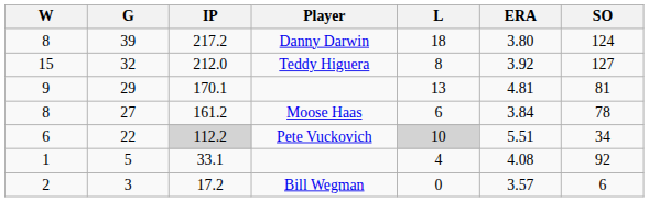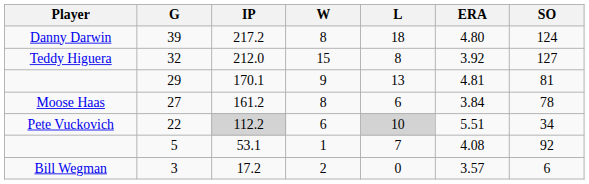columns swapped: Player <-> W
39 | ERA: 3.80 -> 4.80
5 | IP: 33.1 -> 53.1
5 | L: 4 -> 7
